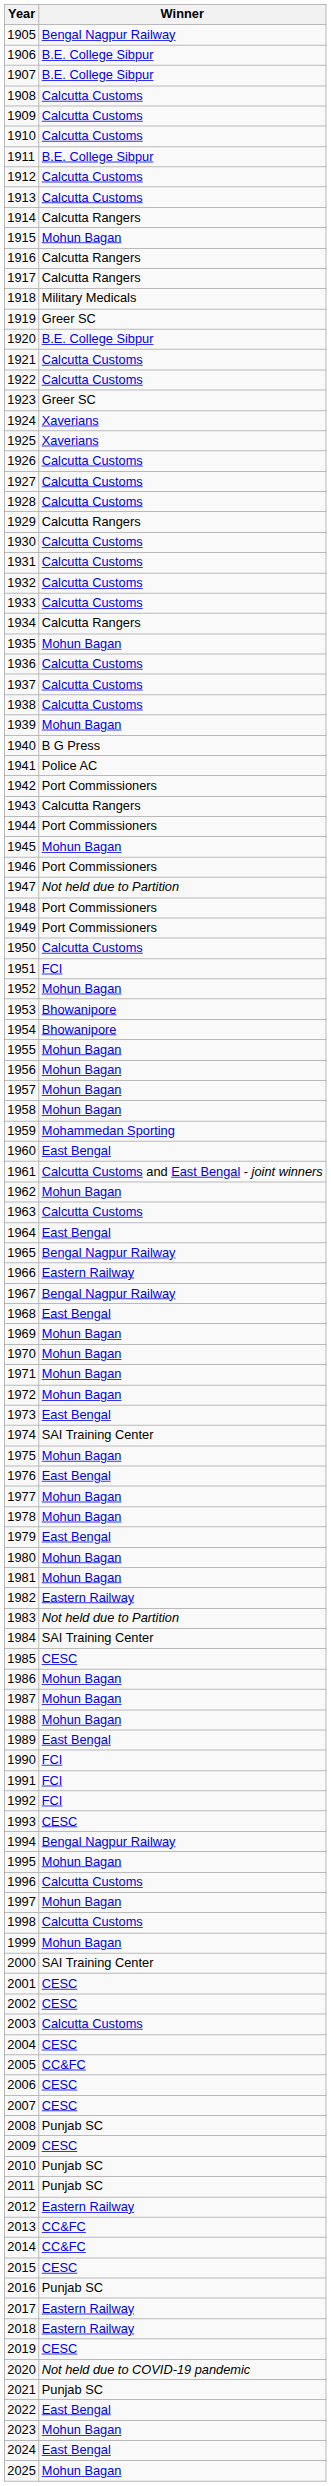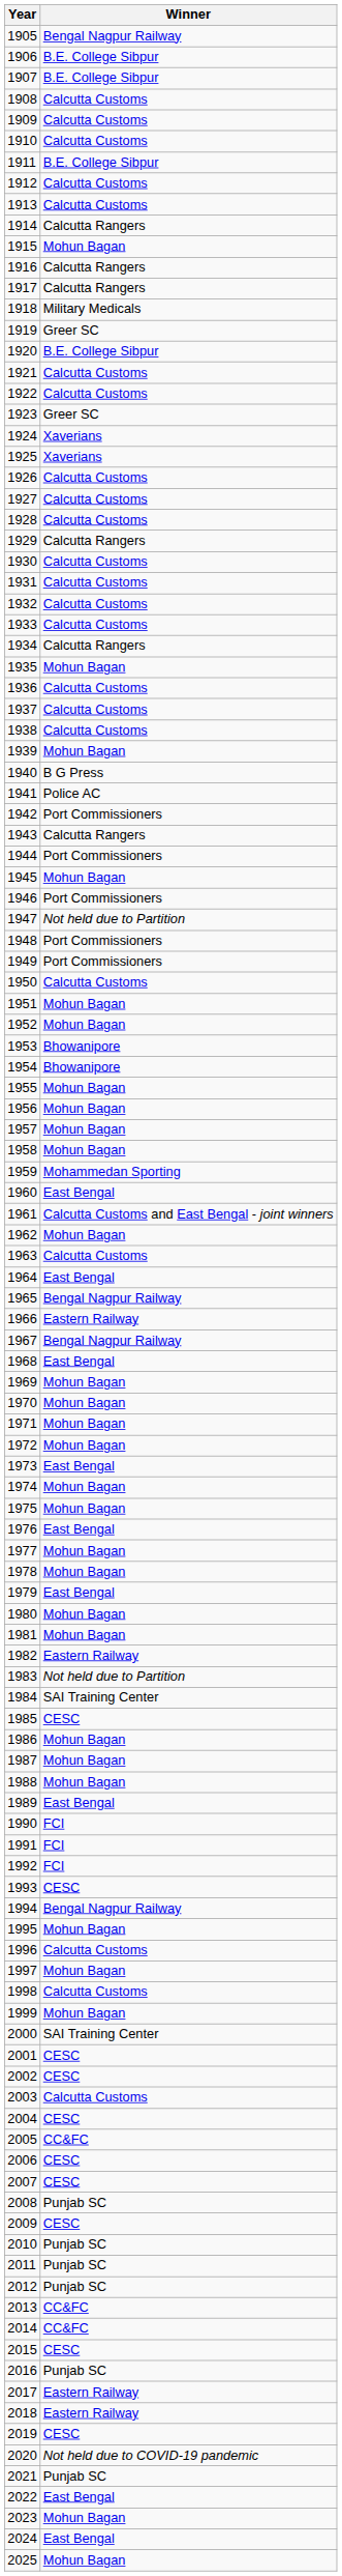1951 | Winner: FCI -> Mohun Bagan
1974 | Winner: SAI Training Center -> Mohun Bagan
2012 | Winner: Eastern Railway -> Punjab SC
